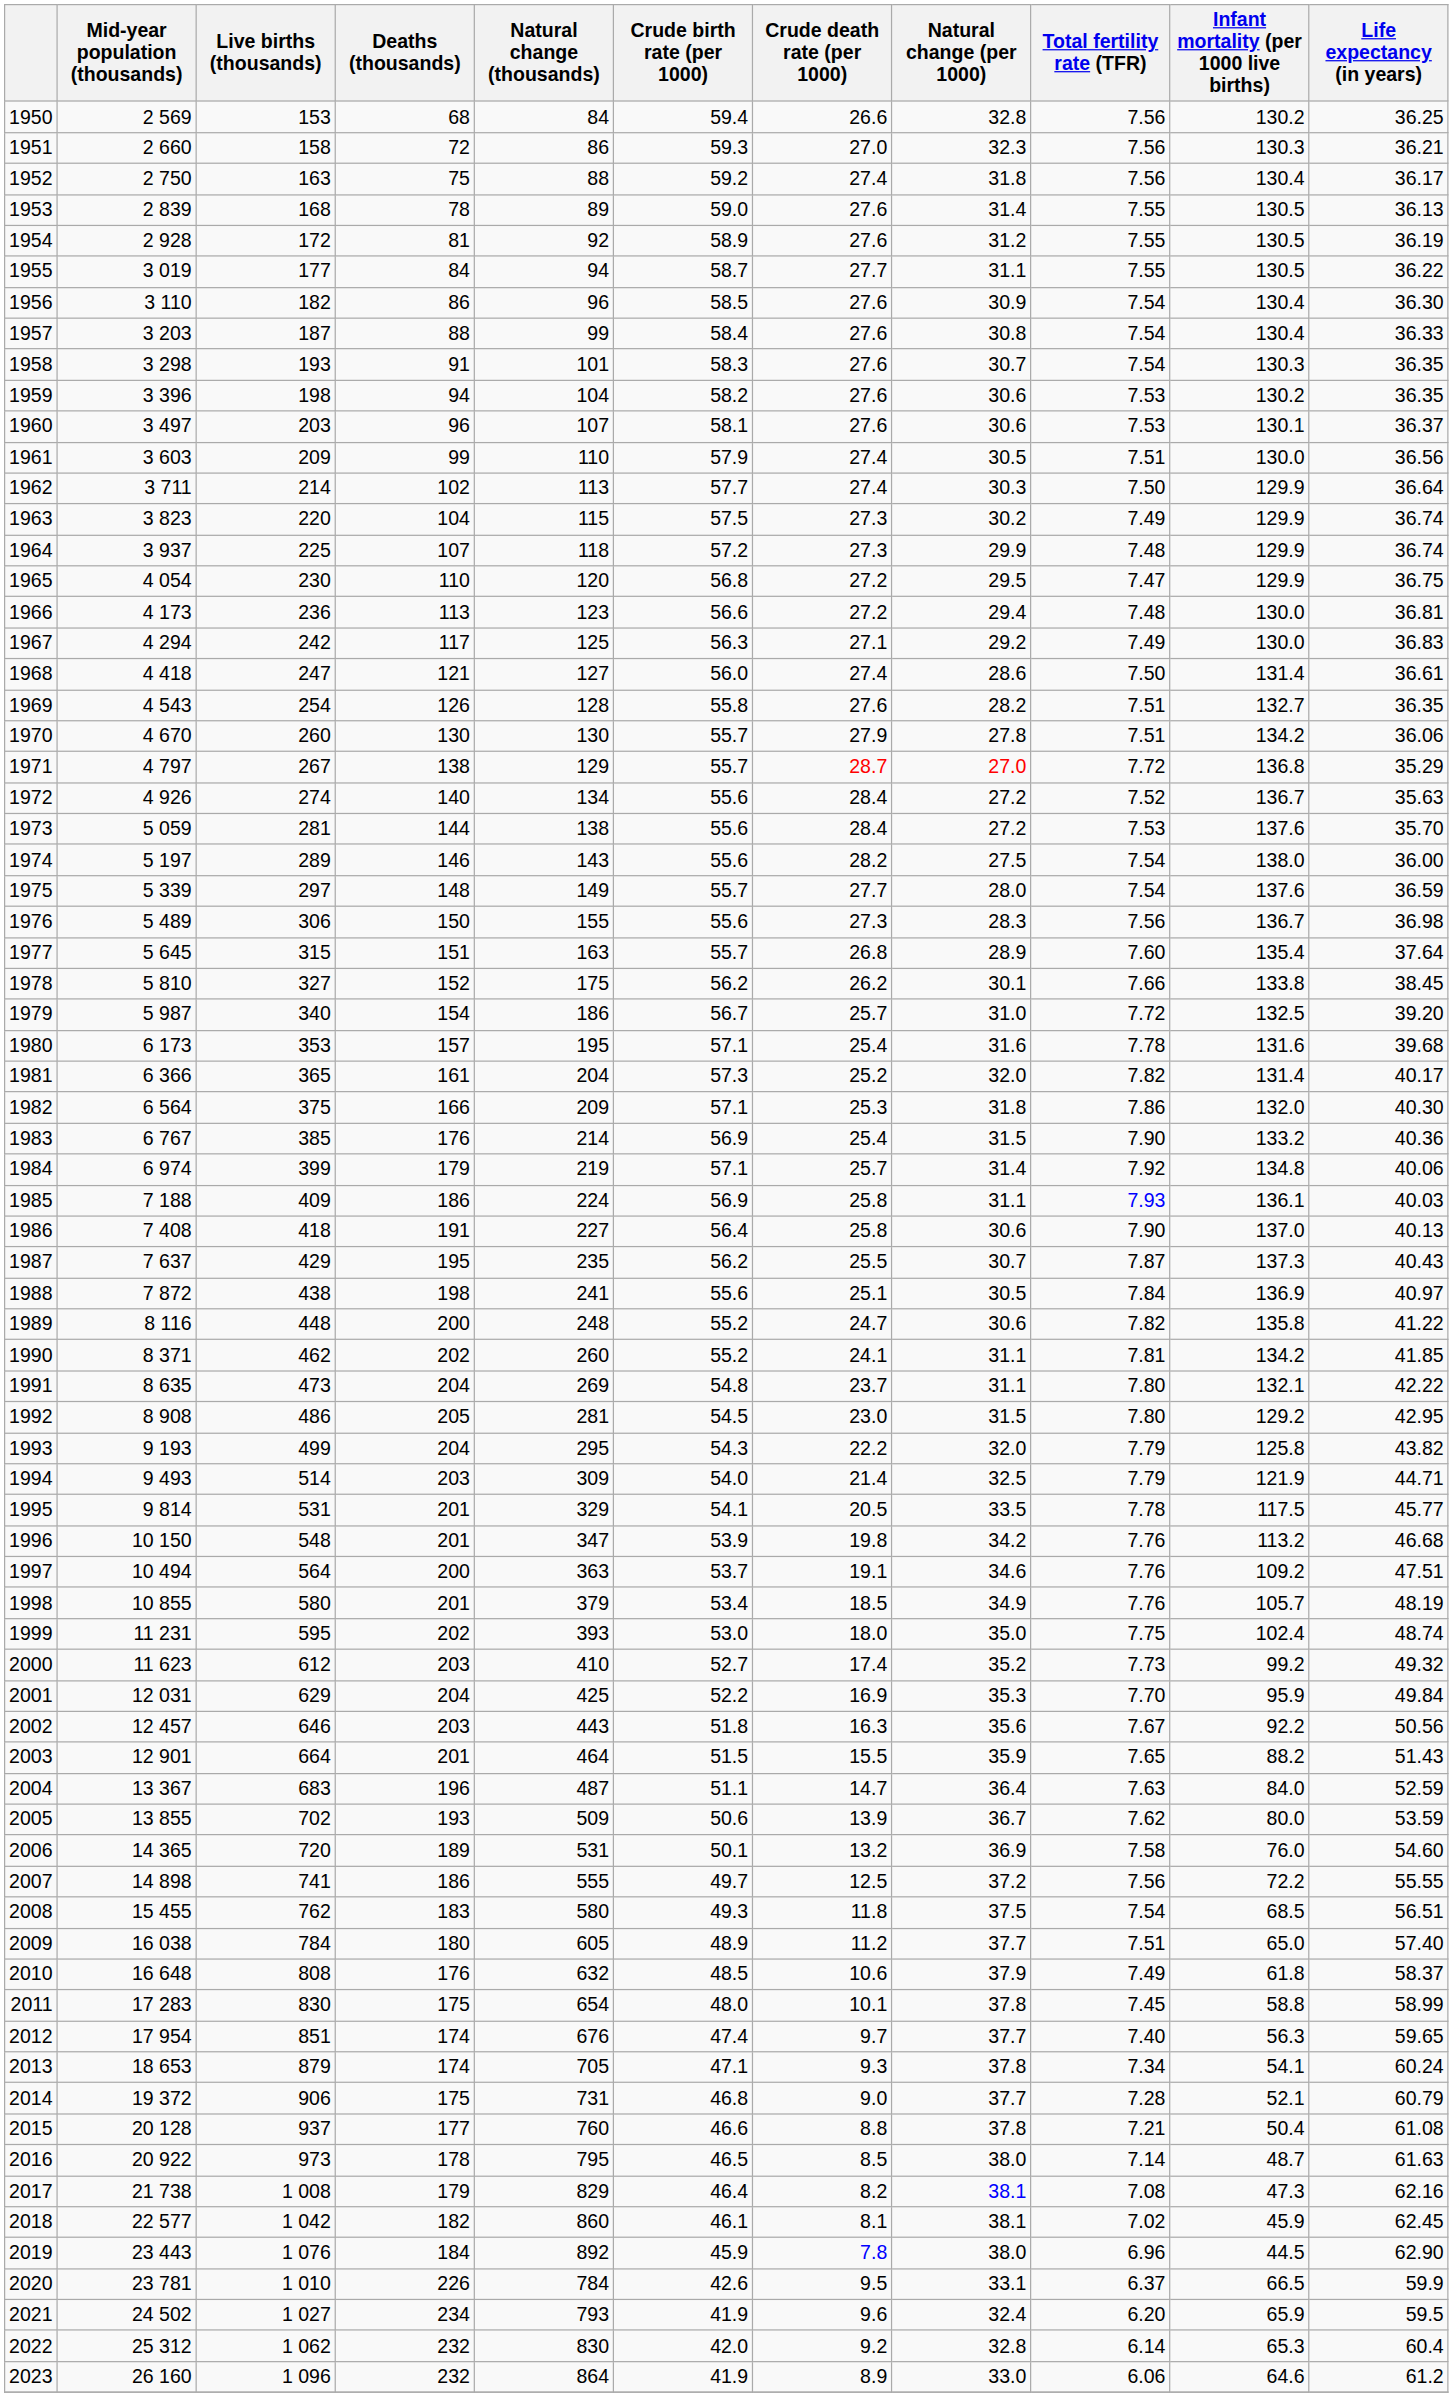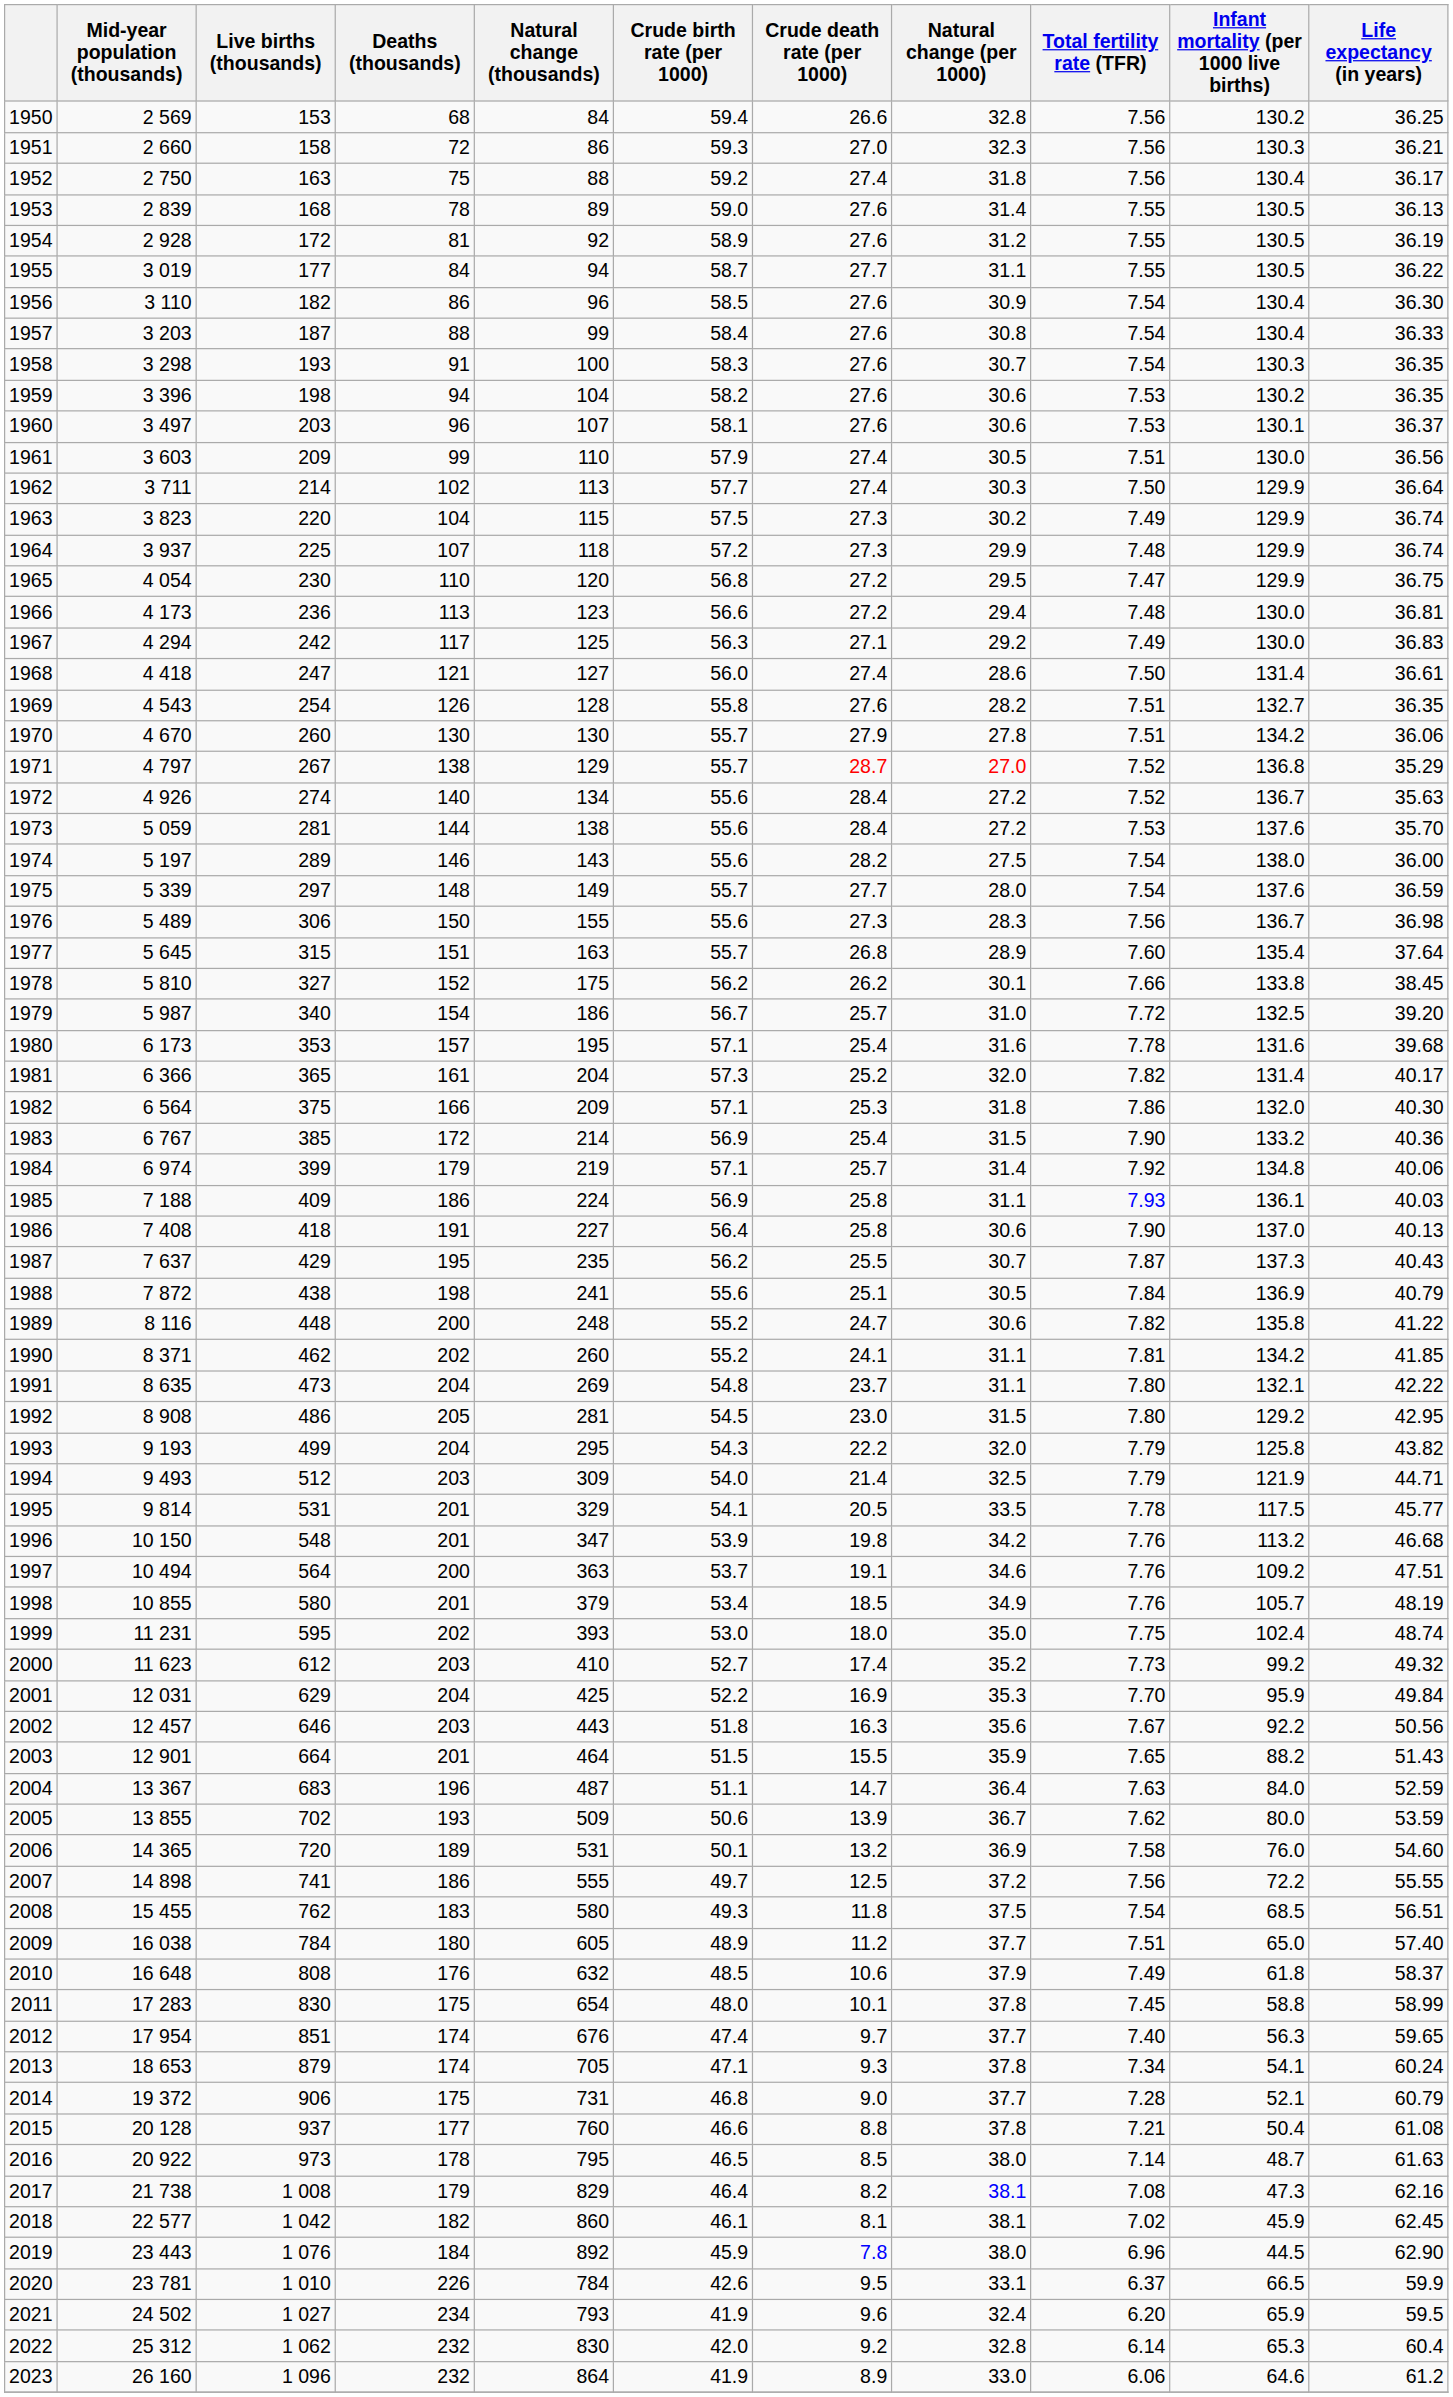1958 | Natural change (thousands): 101 -> 100
1971 | Total fertility rate (TFR): 7.72 -> 7.52
1983 | Deaths (thousands): 176 -> 172
1988 | Life expectancy (in years): 40.97 -> 40.79
1994 | Live births (thousands): 514 -> 512
